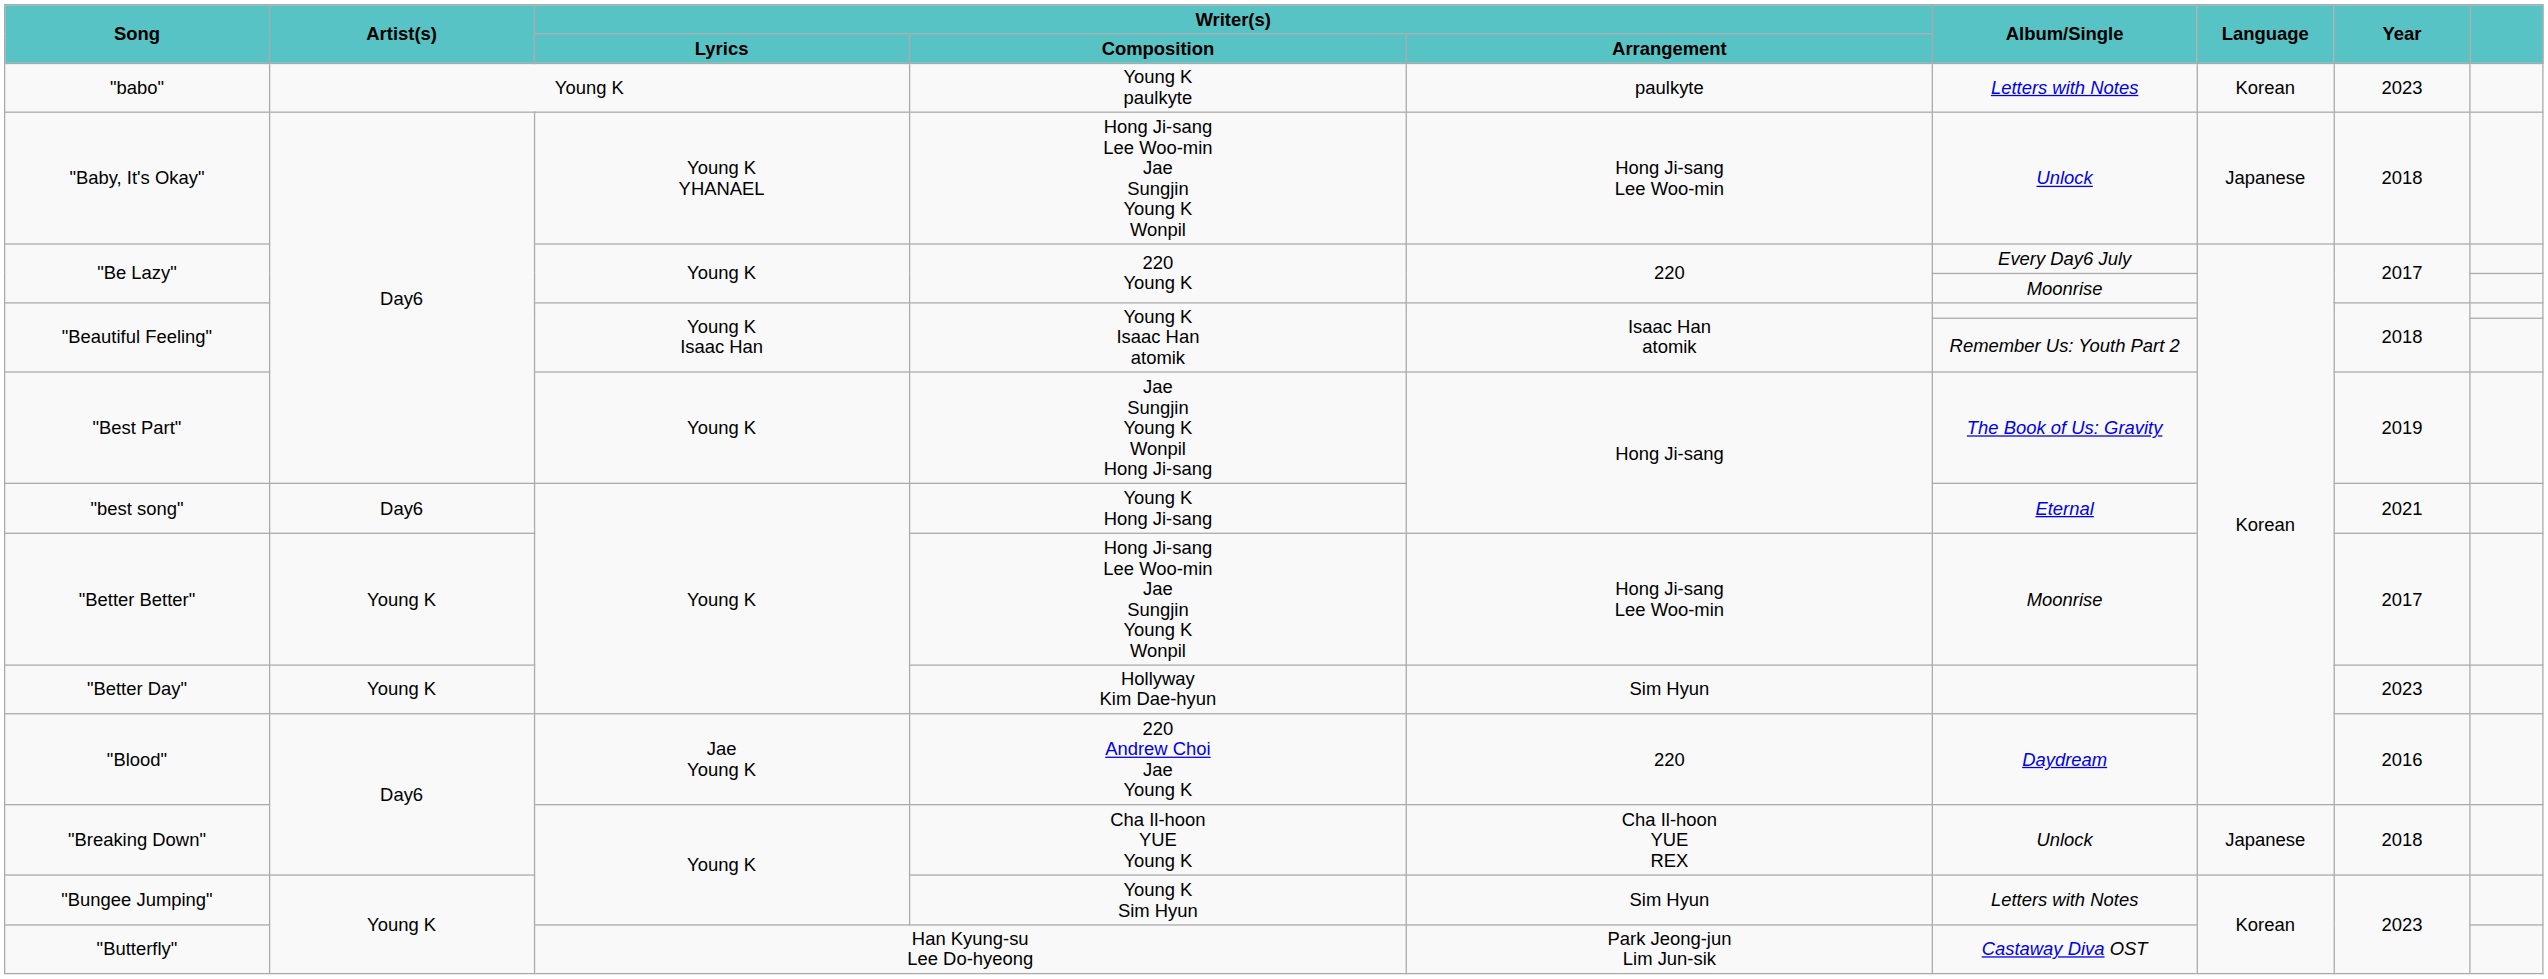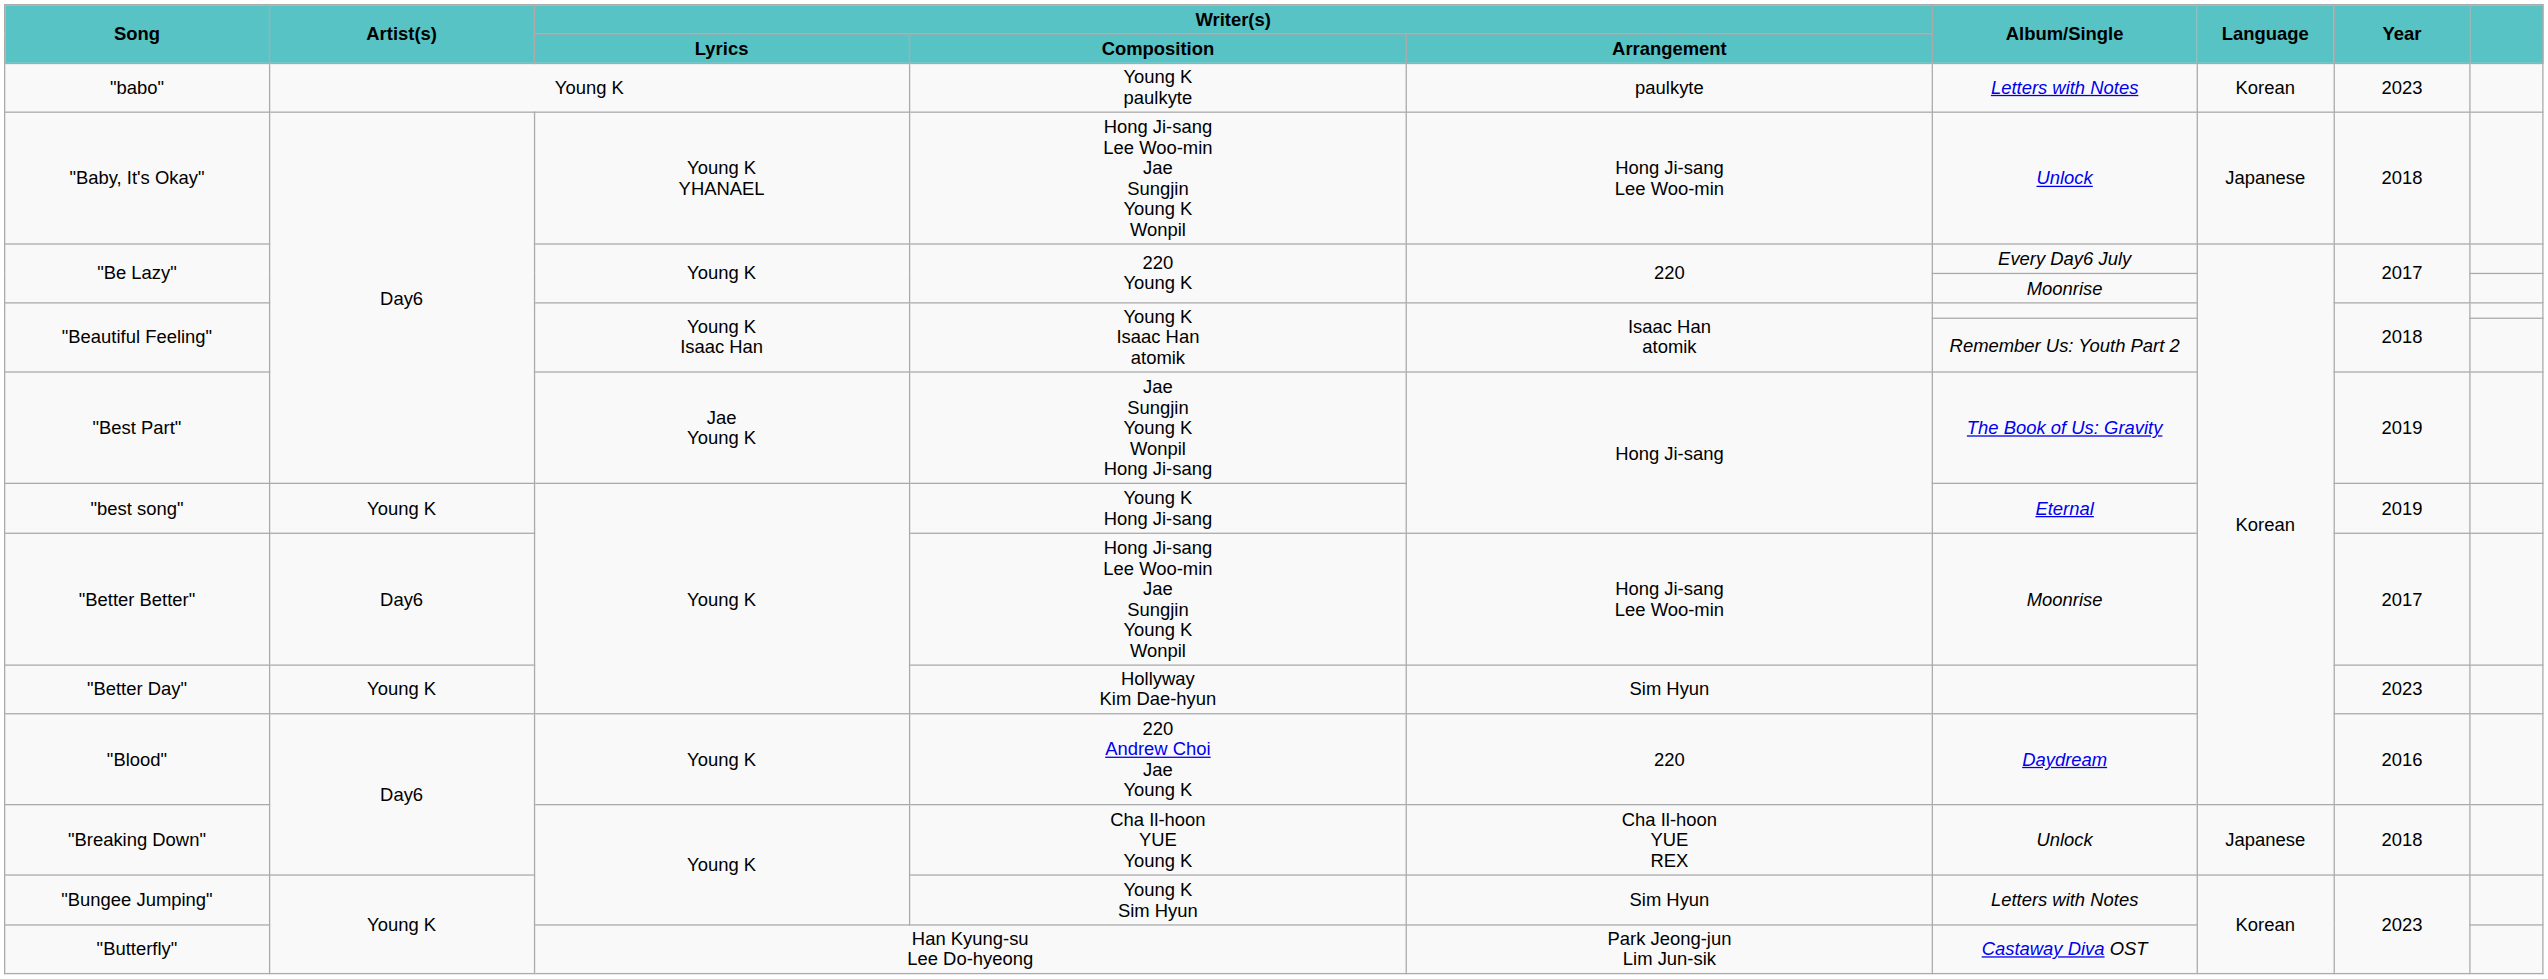"Best Part" | Writer(s) / Lyrics: Young K -> Jae Young K
"best song" | Artist(s): Day6 -> Young K
"best song" | Year: 2021 -> 2019
"Better Better" | Artist(s): Young K -> Day6
"Blood" | Writer(s) / Lyrics: Jae Young K -> Young K
